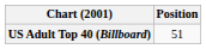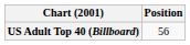US Adult Top 40 (Billboard) | Position: 51 -> 56
